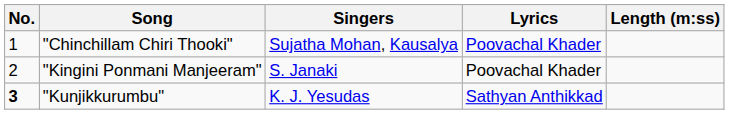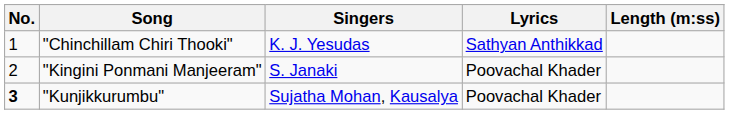"Chinchillam Chiri Thooki" | Singers: Sujatha Mohan, Kausalya -> K. J. Yesudas
"Chinchillam Chiri Thooki" | Lyrics: Poovachal Khader -> Sathyan Anthikkad
"Kunjikkurumbu" | Singers: K. J. Yesudas -> Sujatha Mohan, Kausalya
"Kunjikkurumbu" | Lyrics: Sathyan Anthikkad -> Poovachal Khader
